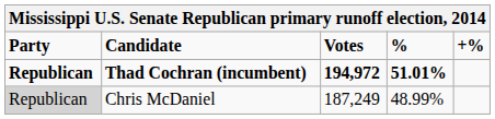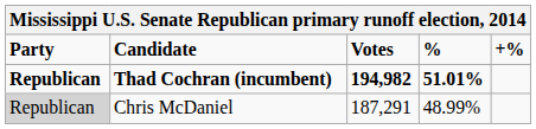Thad Cochran (incumbent) | Votes: 194,972 -> 194,982
Chris McDaniel | Votes: 187,249 -> 187,291
